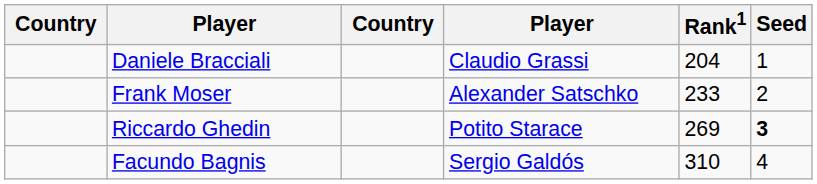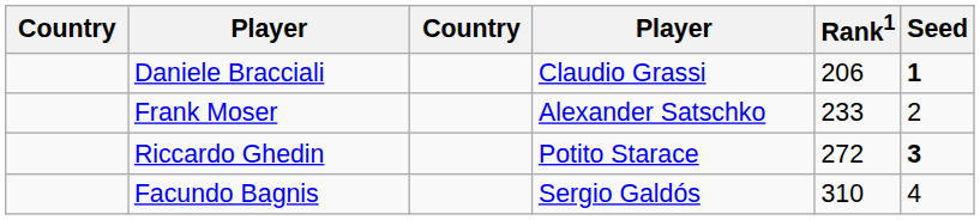Daniele Bracciali | Rank1: 204 -> 206
Daniele Bracciali | Seed: normal -> bold
Riccardo Ghedin | Rank1: 269 -> 272
